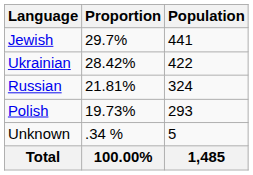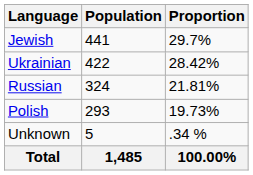columns swapped: Population <-> Proportion
